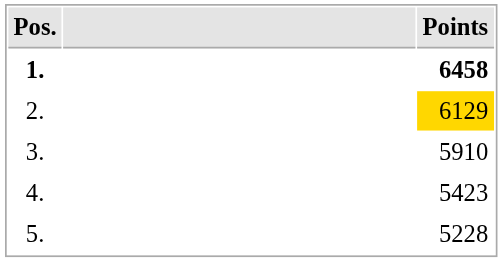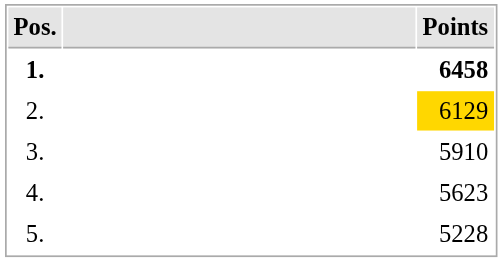4. | Points: 5423 -> 5623
